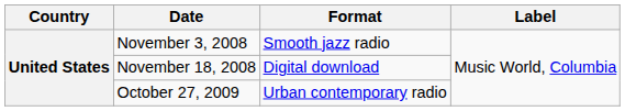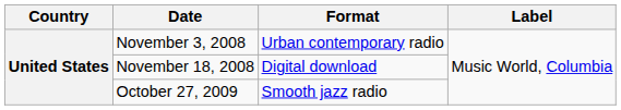November 3, 2008 | Format: Smooth jazz radio -> Urban contemporary radio
October 27, 2009 | Format: Urban contemporary radio -> Smooth jazz radio
